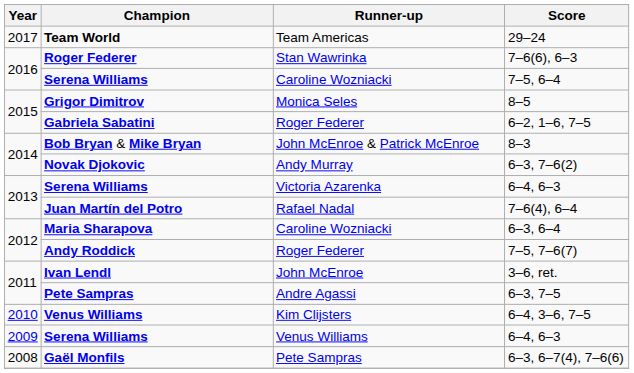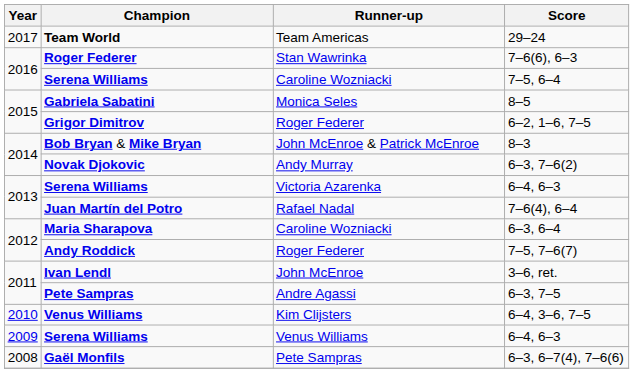8–5 | Champion: Grigor Dimitrov -> Gabriela Sabatini
6–2, 1–6, 7–5 | Champion: Gabriela Sabatini -> Grigor Dimitrov
